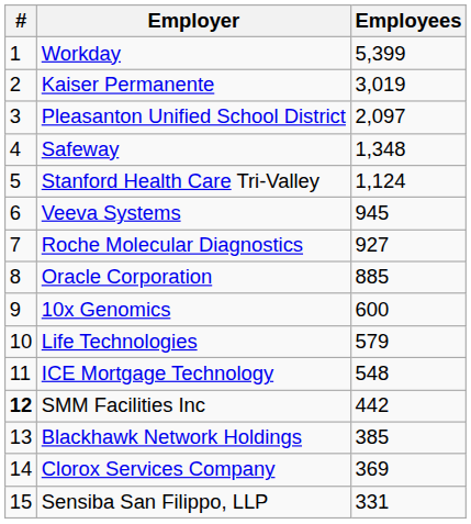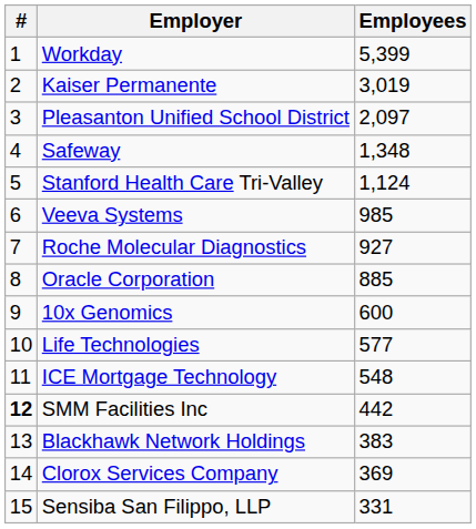Veeva Systems | Employees: 945 -> 985
Life Technologies | Employees: 579 -> 577
Blackhawk Network Holdings | Employees: 385 -> 383
